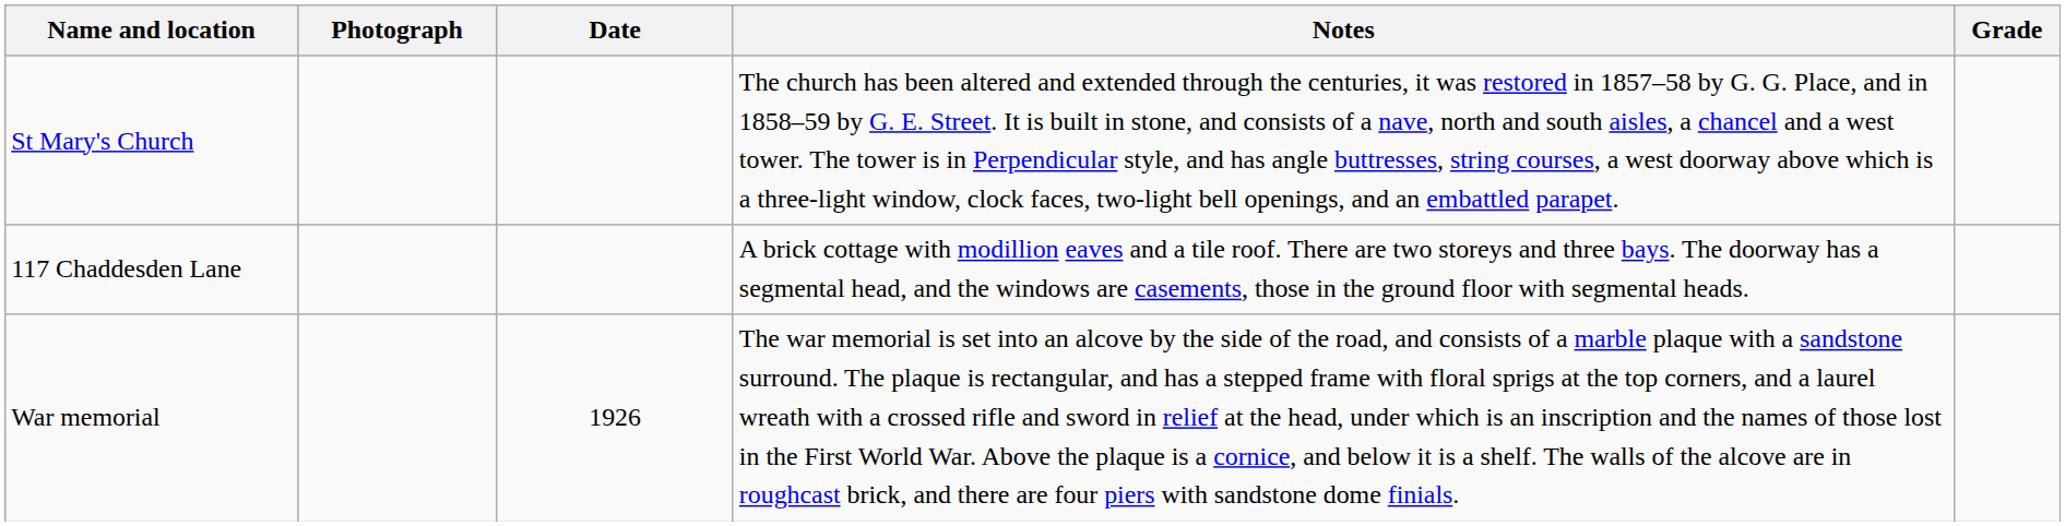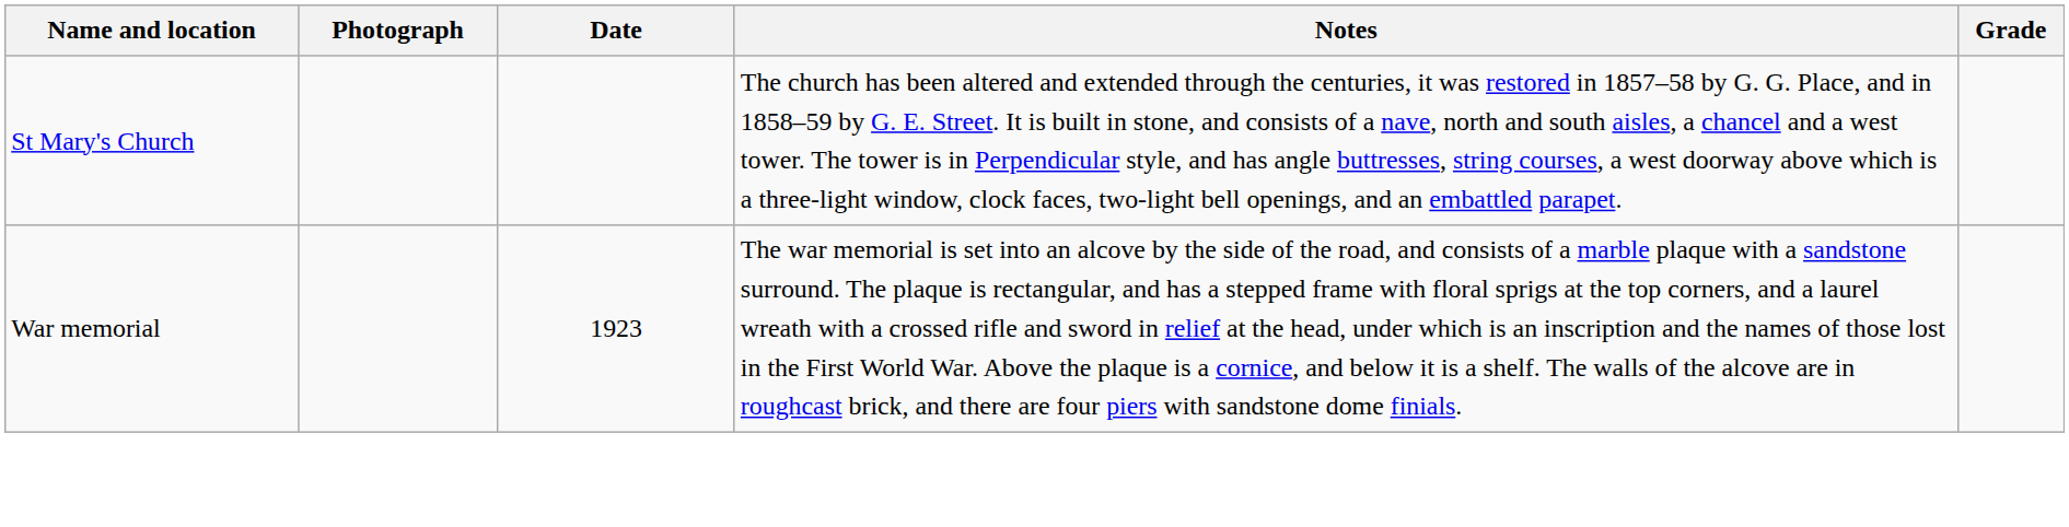- row: 117 Chaddesden Lane | A brick cottage with modillion eaves and a tile roof. There are two storeys and three bays. The doorway has a segmental head, and the windows are casements, those in the ground floor with segmental heads.
War memorial | Date: 1926 -> 1923
